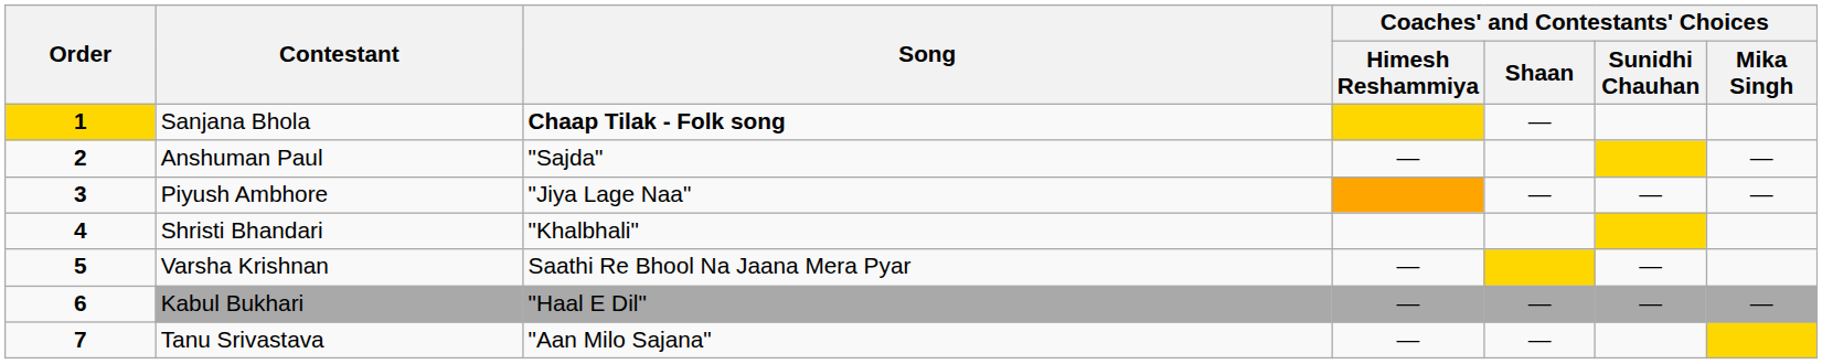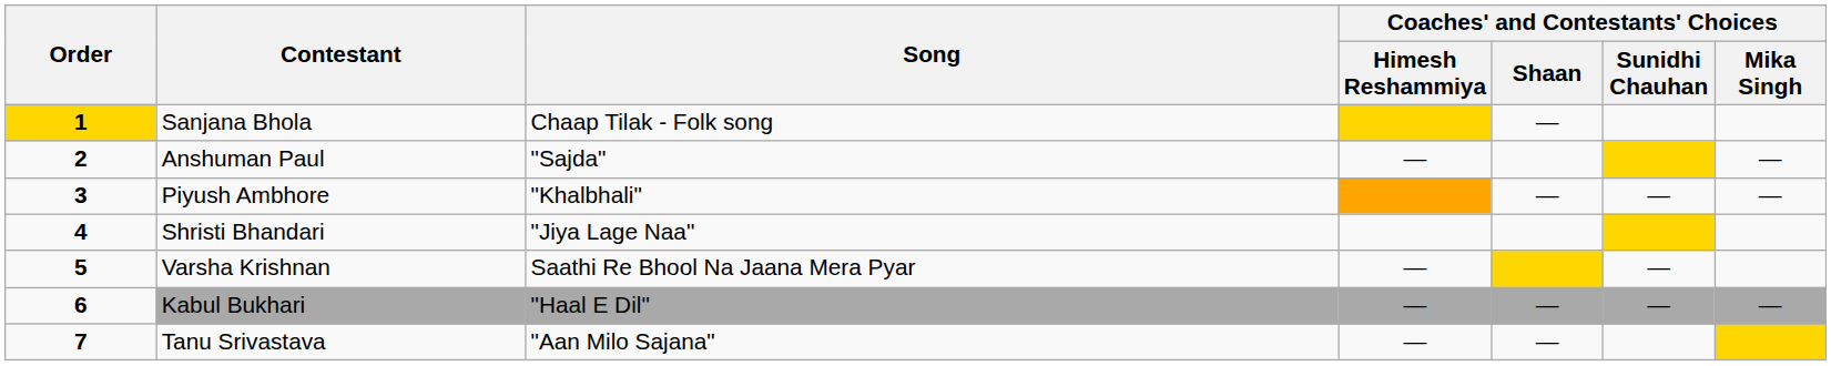Sanjana Bhola | Song: bold -> normal
Piyush Ambhore | Song: "Jiya Lage Naa" -> "Khalbhali"
Shristi Bhandari | Song: "Khalbhali" -> "Jiya Lage Naa"
